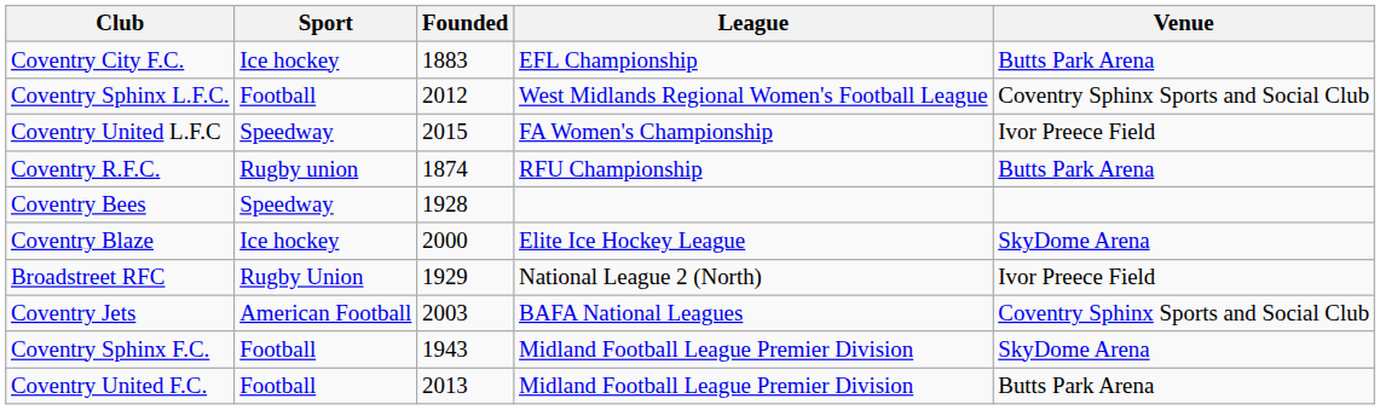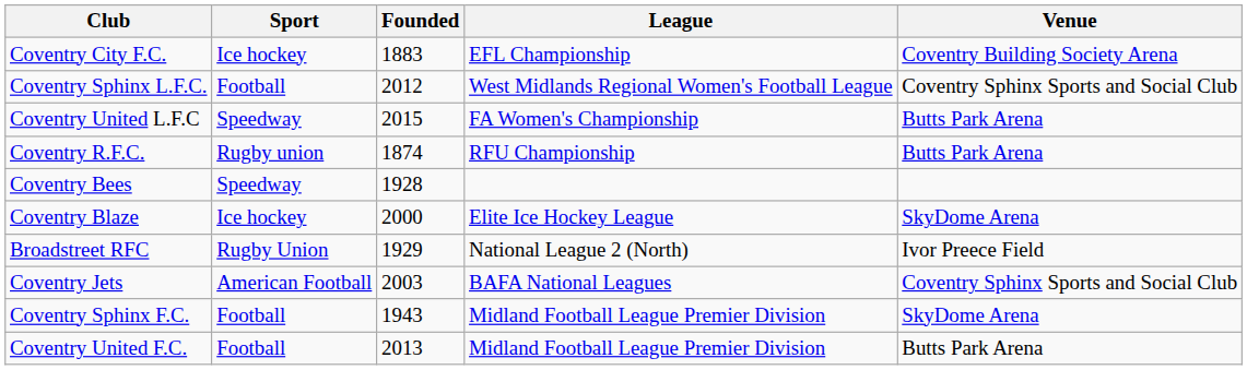Coventry City F.C. | Venue: Butts Park Arena -> Coventry Building Society Arena
Coventry United L.F.C | Venue: Ivor Preece Field -> Butts Park Arena
